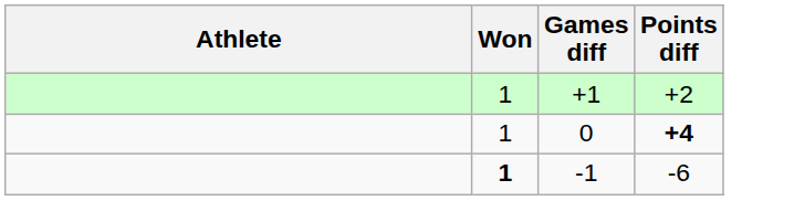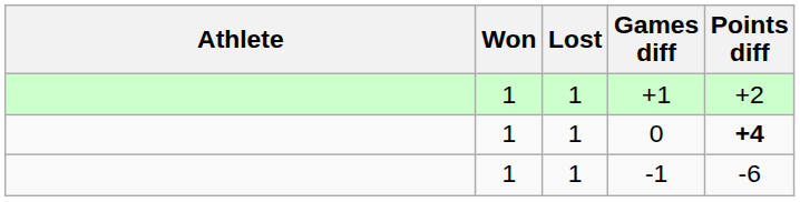+ column: Lost | 1 | 1 | 1
-1 | Won: bold -> normal
